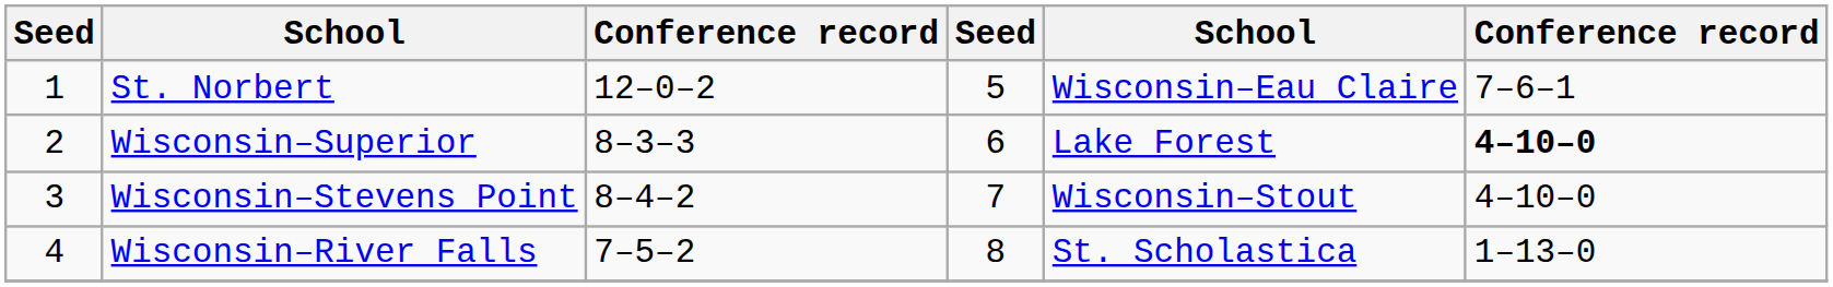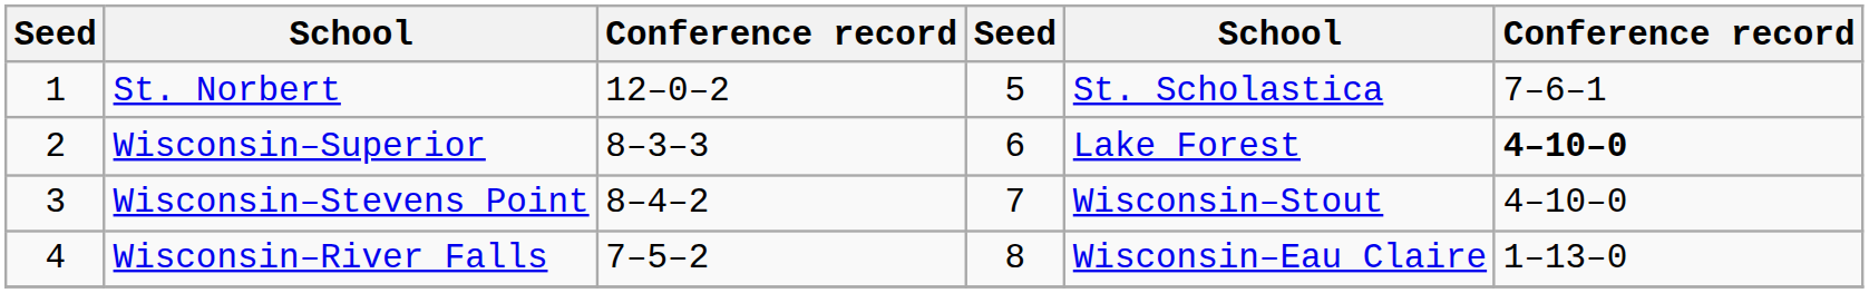St. Norbert | column 5: Wisconsin–Eau Claire -> St. Scholastica
Wisconsin–River Falls | column 5: St. Scholastica -> Wisconsin–Eau Claire
